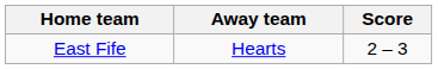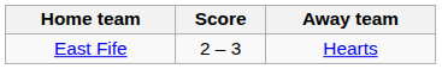columns swapped: Score <-> Away team
